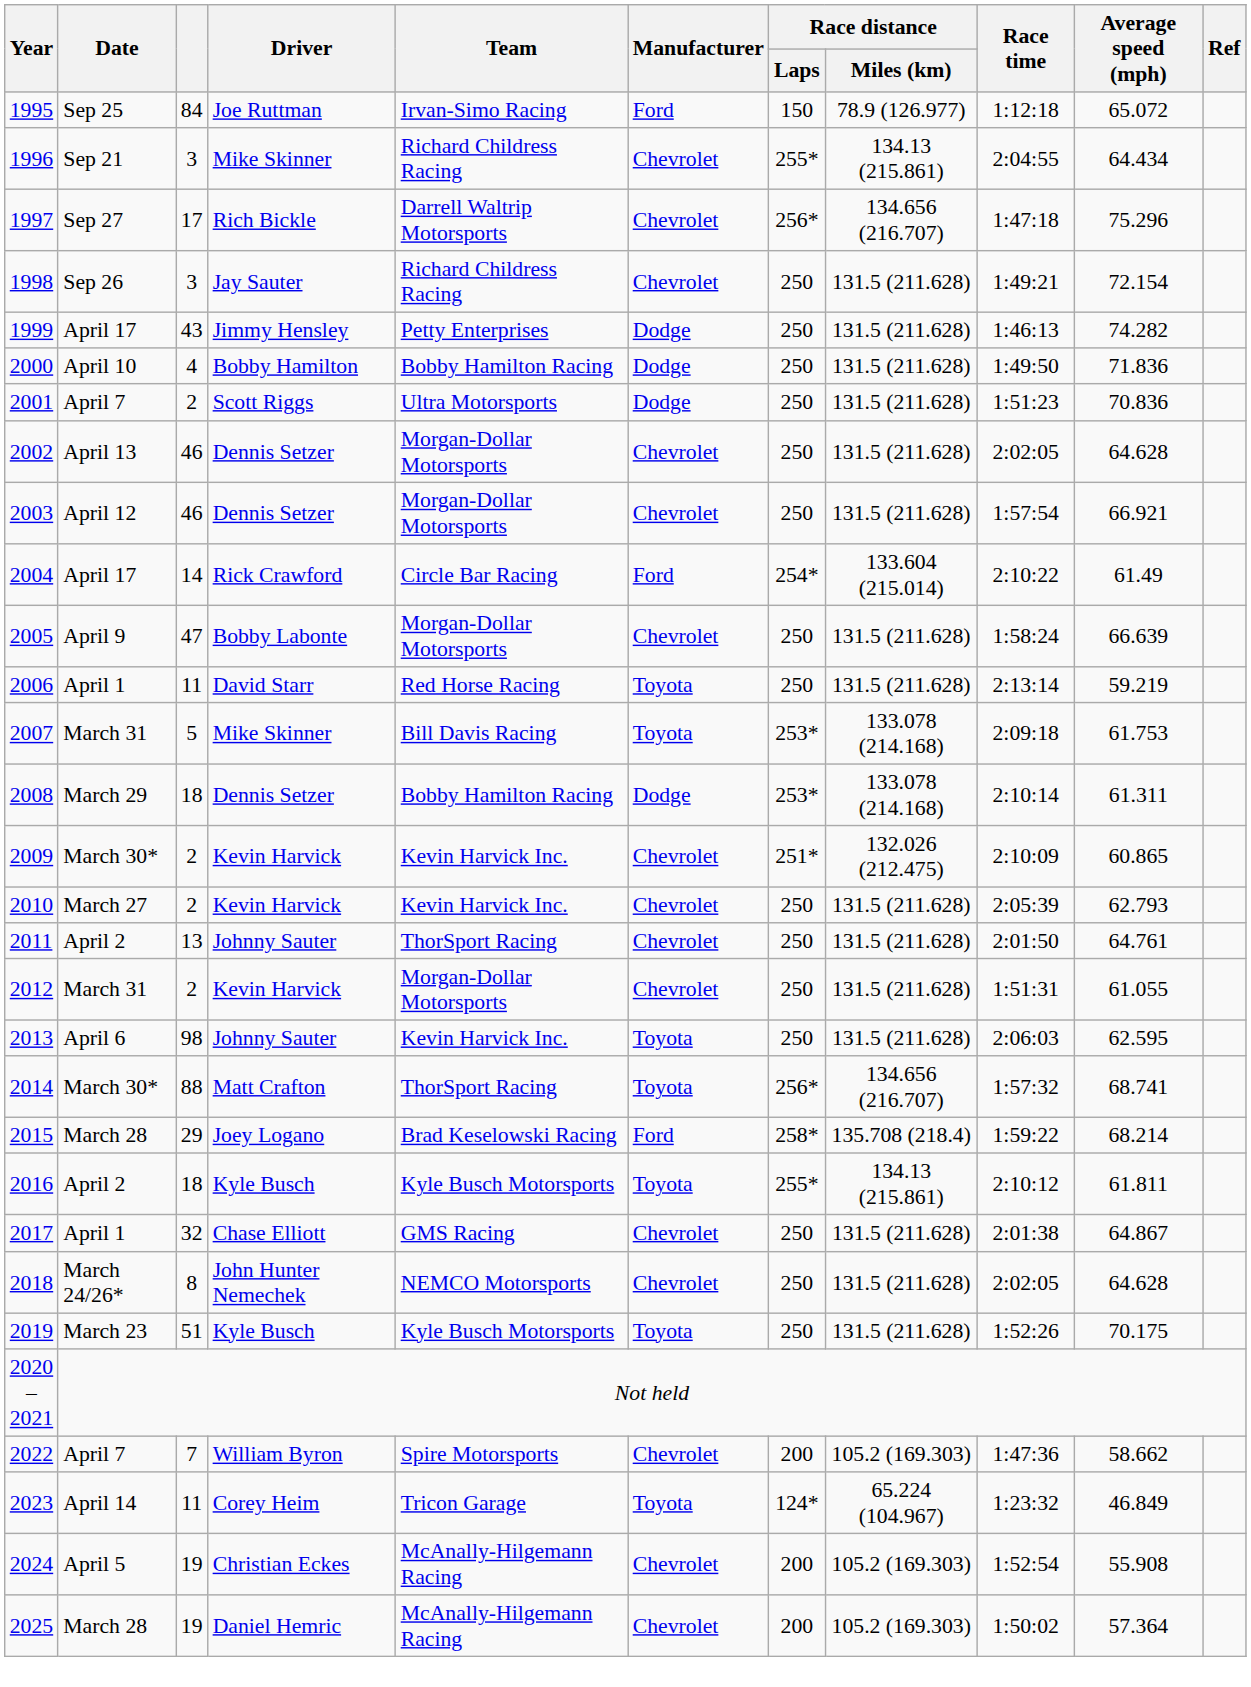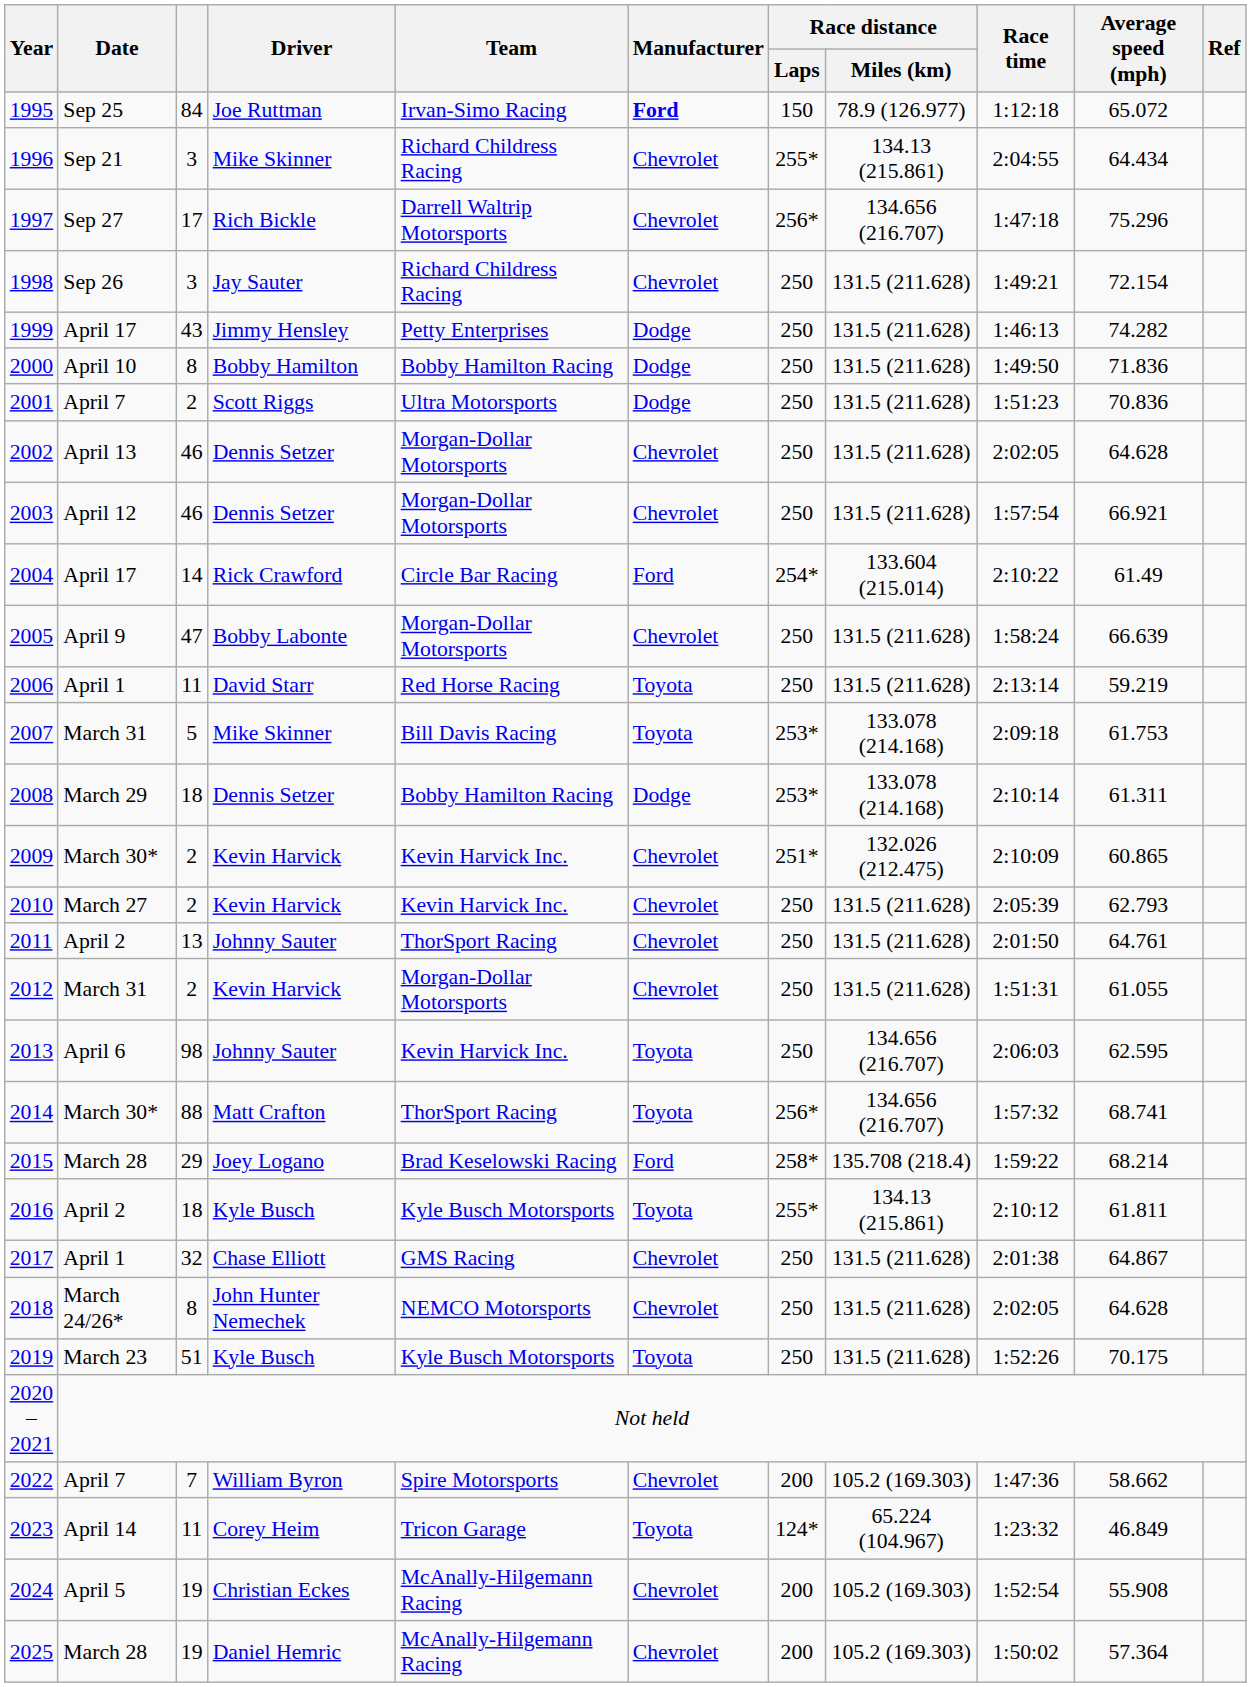1995 | Manufacturer: normal -> bold
2000 | column 3: 4 -> 8
2013 | Race distance / Miles (km): 131.5 (211.628) -> 134.656 (216.707)
